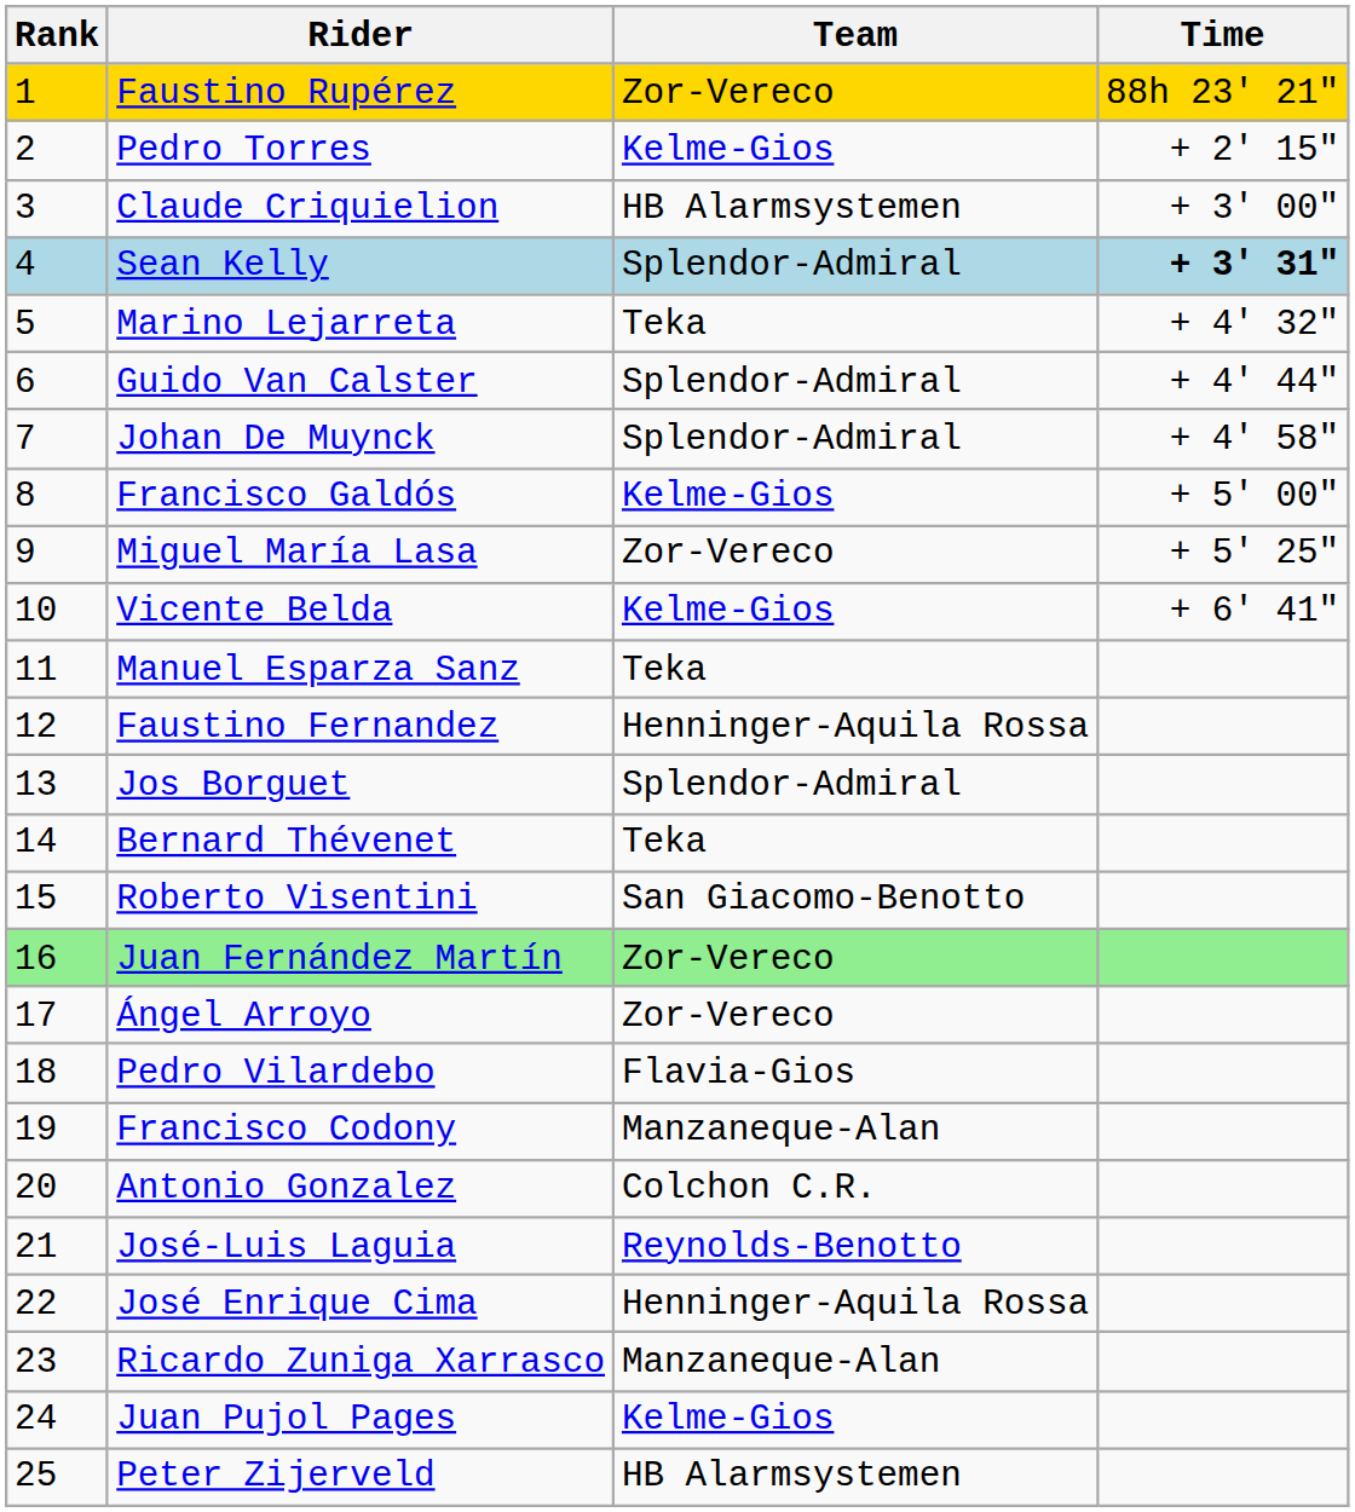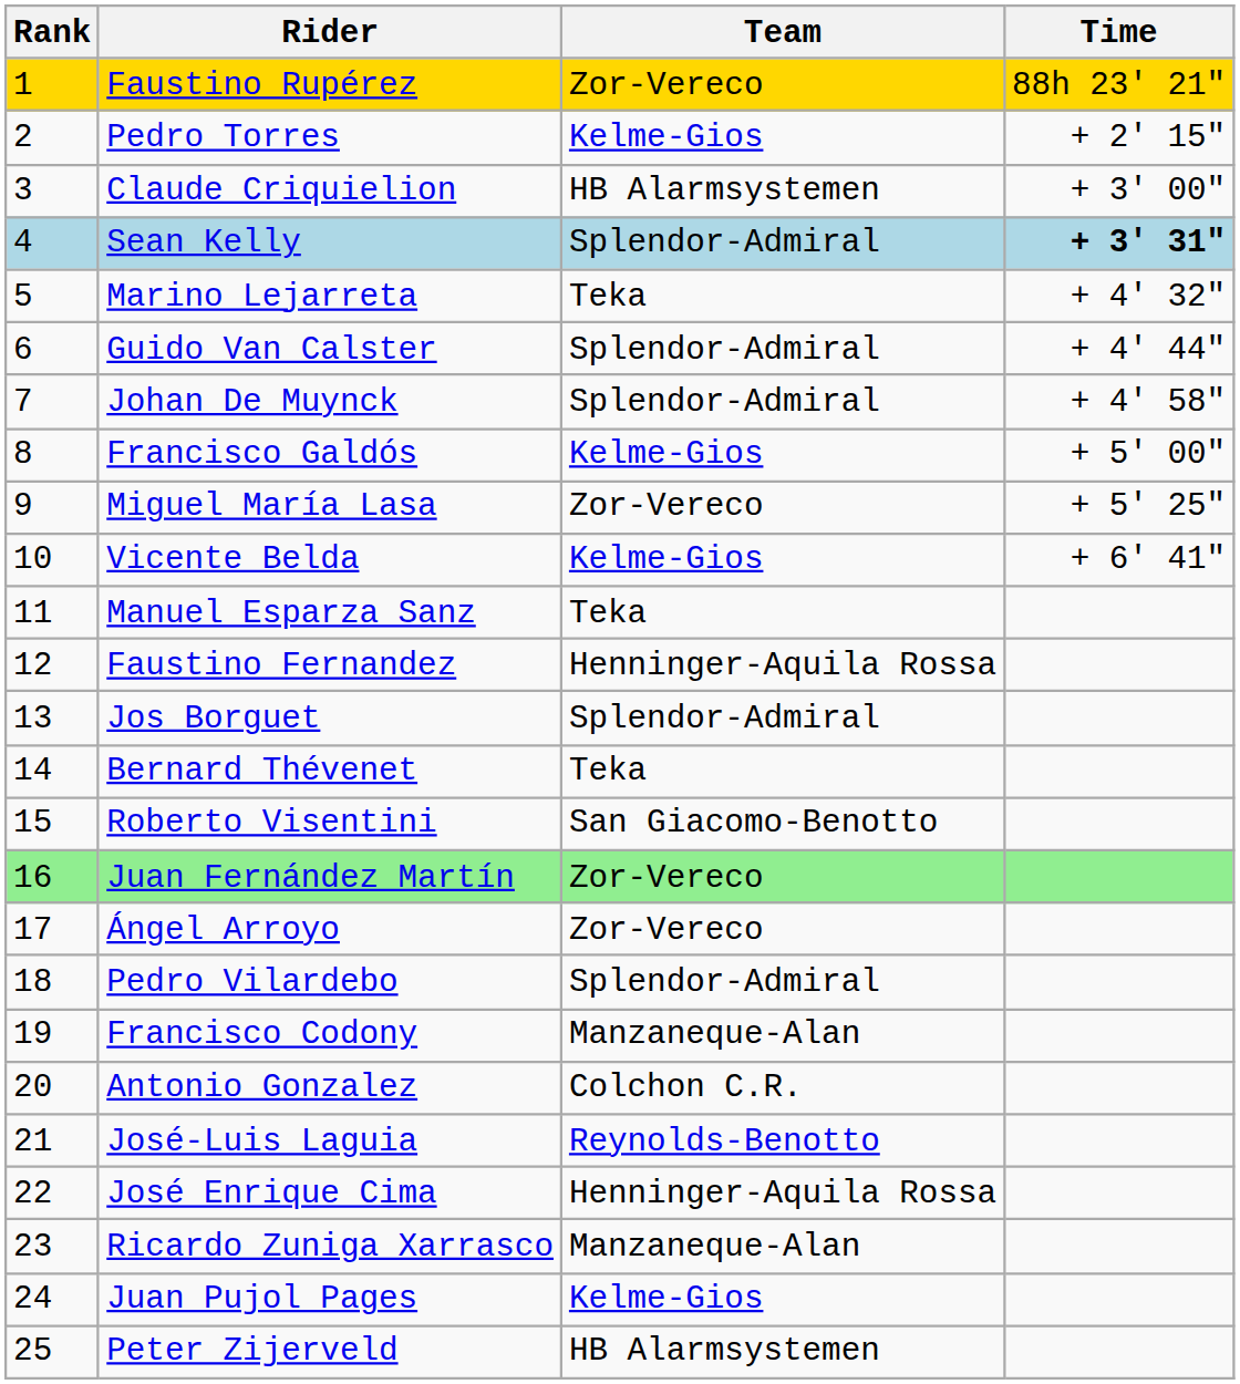Pedro Vilardebo | Team: Flavia-Gios -> Splendor-Admiral
